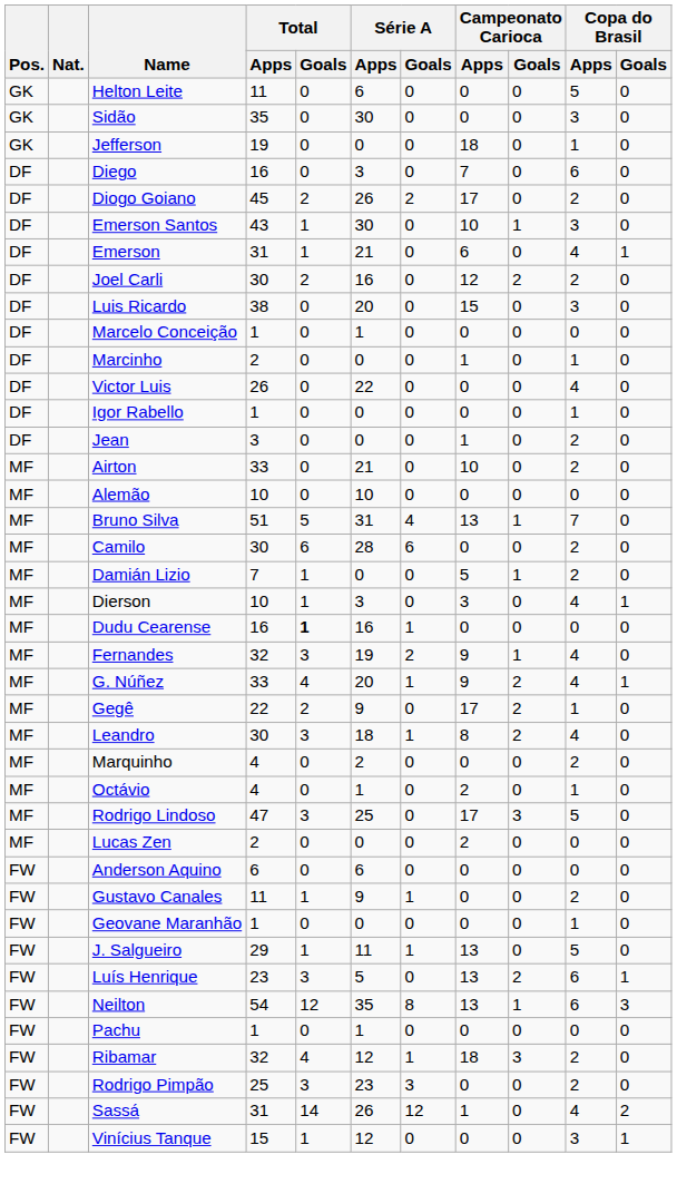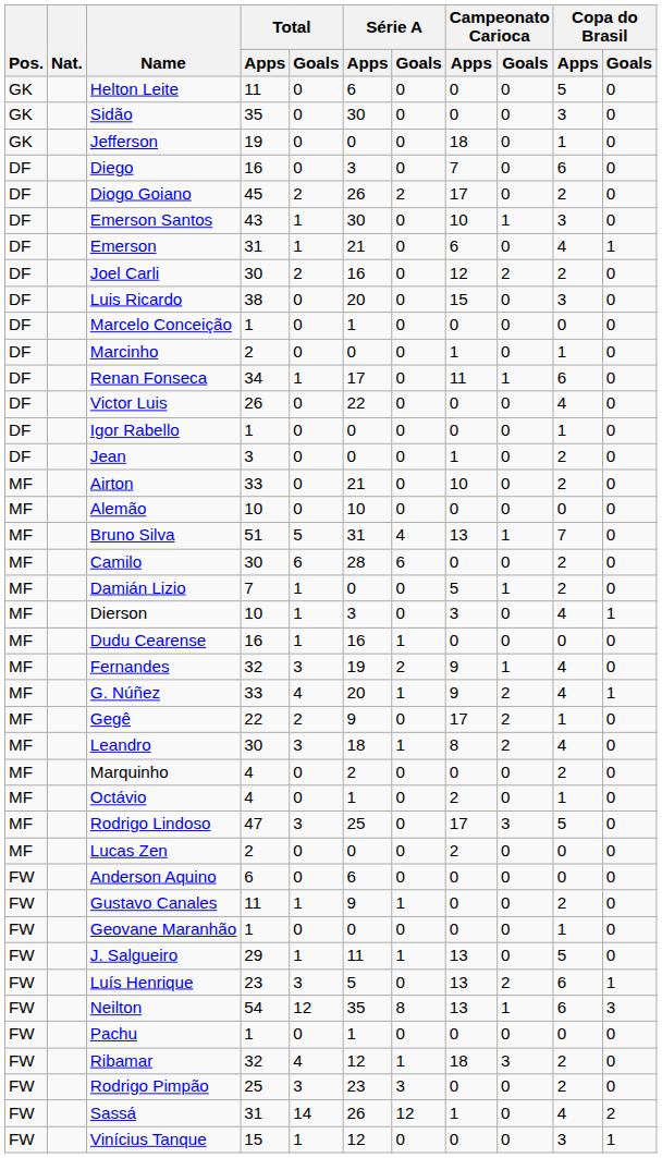+ row: DF | Renan Fonseca | 34 | 1 | 17 | 0 | 11 | 1 | 6 | 0
Dudu Cearense | Total / Goals: bold -> normal
